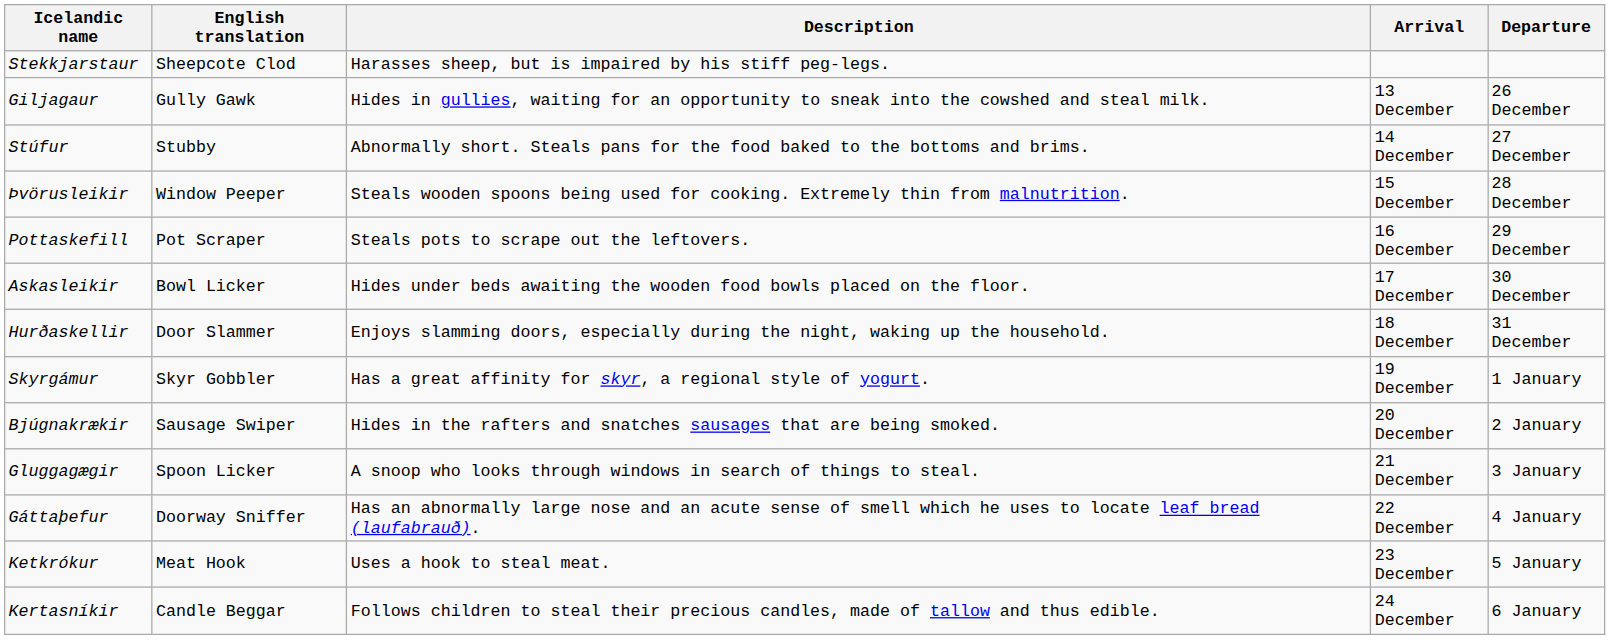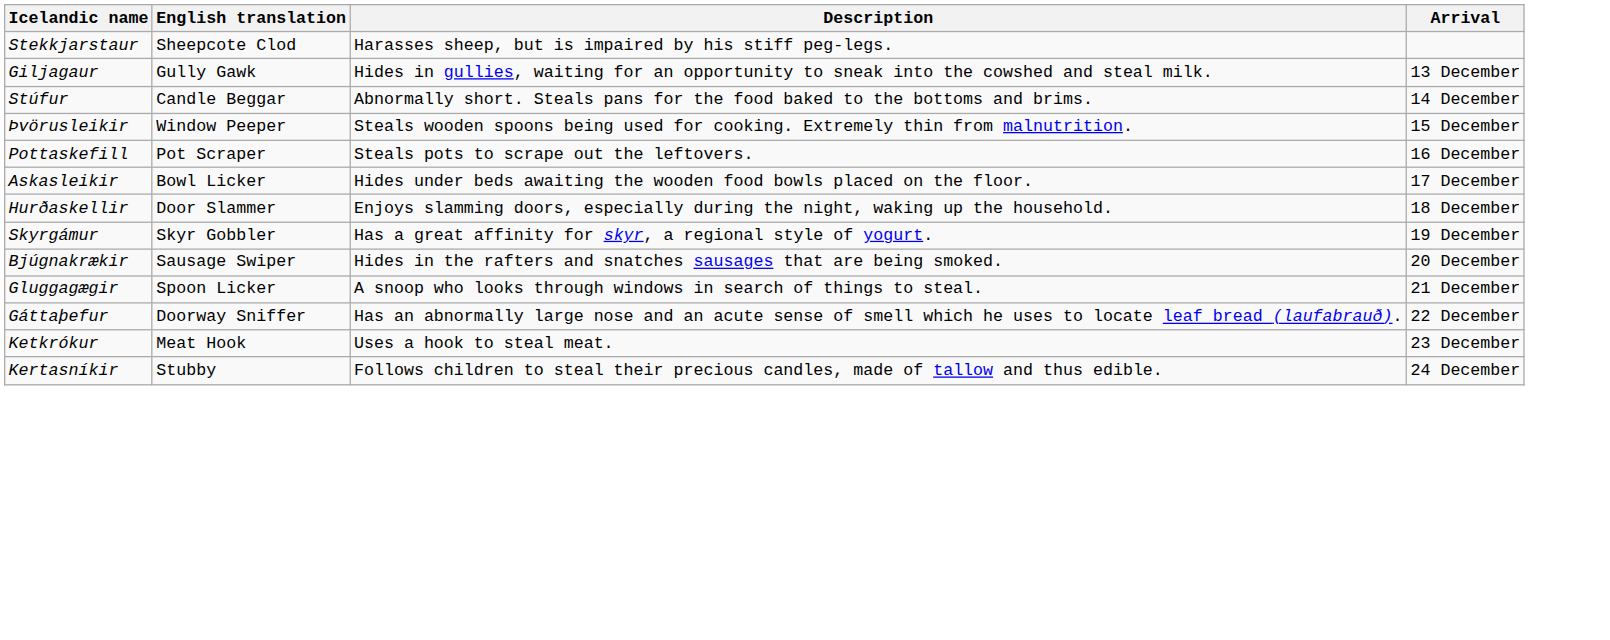- column: Departure | 26 December | 27 December | 28 December | 29 December | 30 December | 31 December | 1 January | 2 January | 3 January | 4 January | 5 January | 6 January
Stúfur | English translation: Stubby -> Candle Beggar
Kertasníkir | English translation: Candle Beggar -> Stubby
